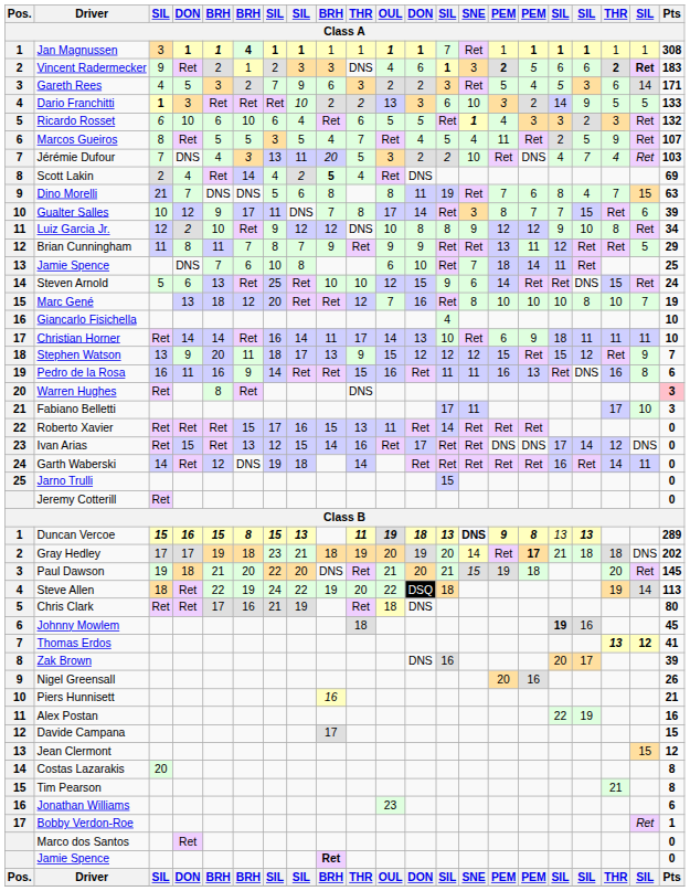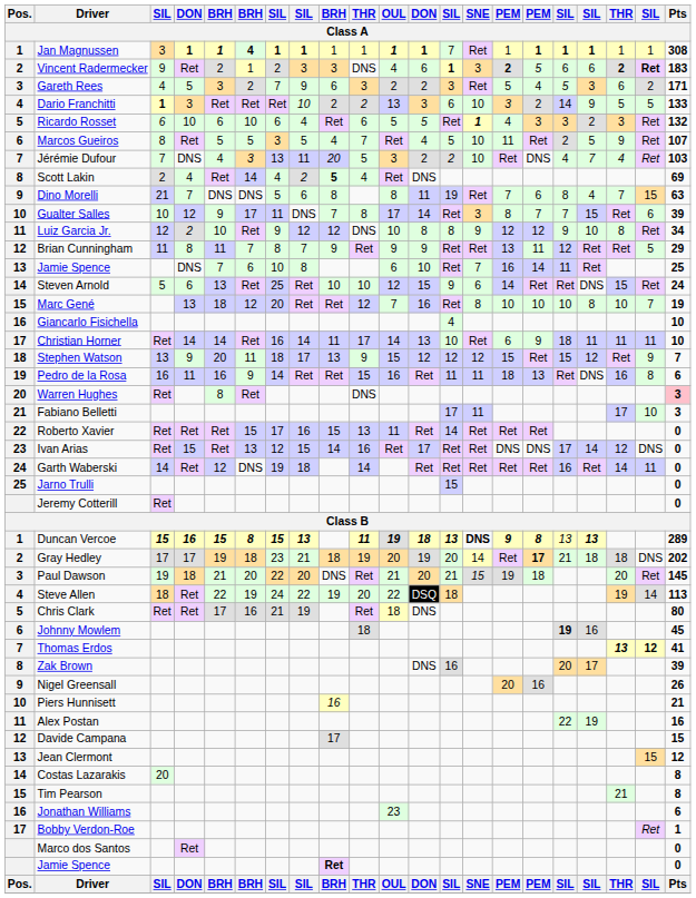Gareth Rees | column 20: 14 -> 2
Marcos Gueiros | SNE: 4 -> 10
13 / Jamie Spence | column 15: 18 -> 16
Pedro de la Rosa | column 15: 16 -> 18
